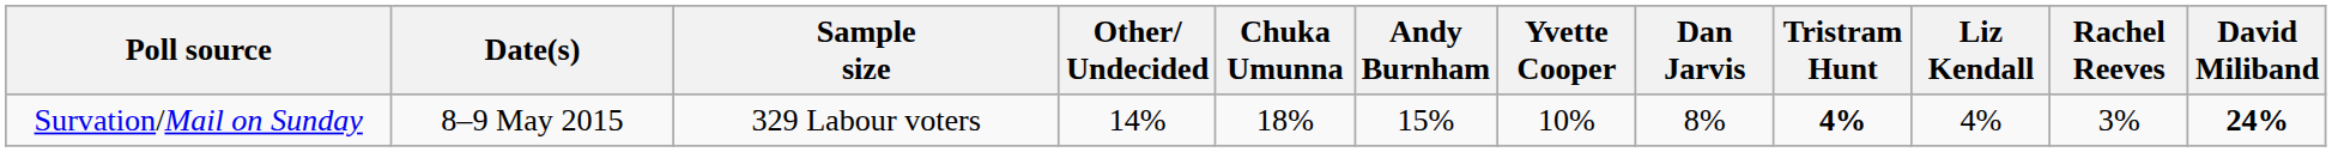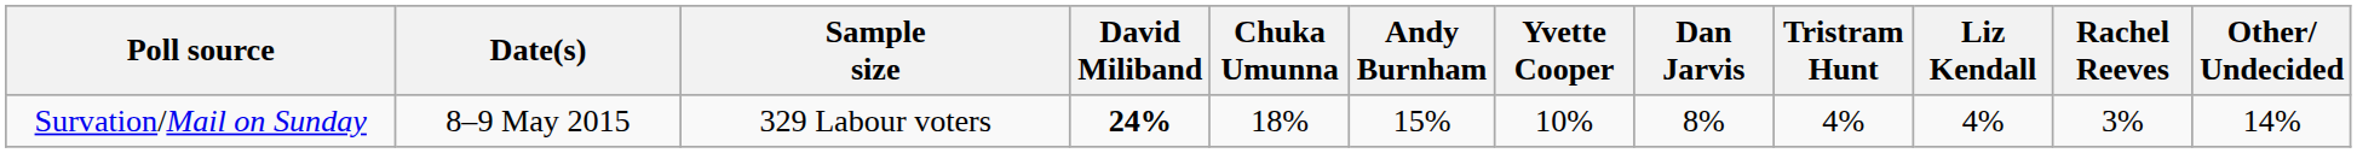columns swapped: David Miliband <-> Other/ Undecided
Survation/Mail on Sunday | Tristram Hunt: bold -> normal
